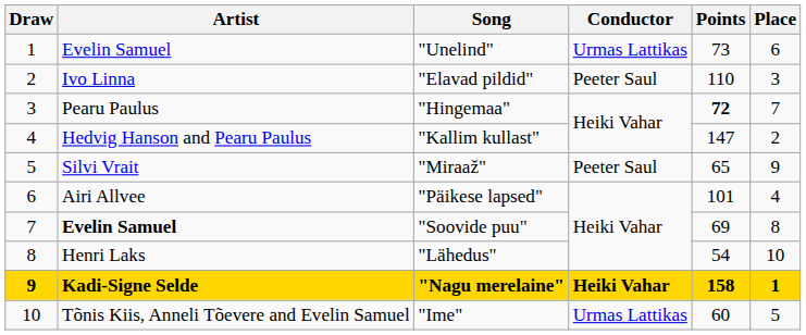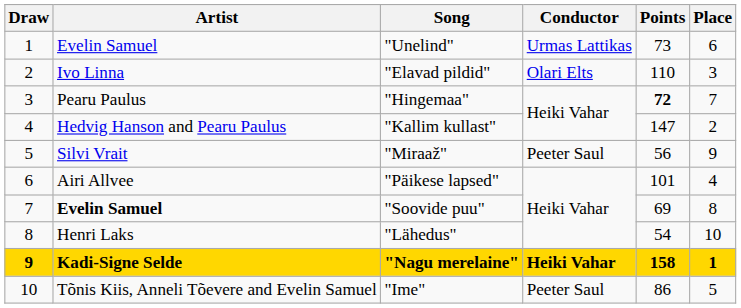"Elavad pildid" | Conductor: Peeter Saul -> Olari Elts
"Miraaž" | Points: 65 -> 56
"Ime" | Conductor: Urmas Lattikas -> Peeter Saul
"Ime" | Points: 60 -> 86
